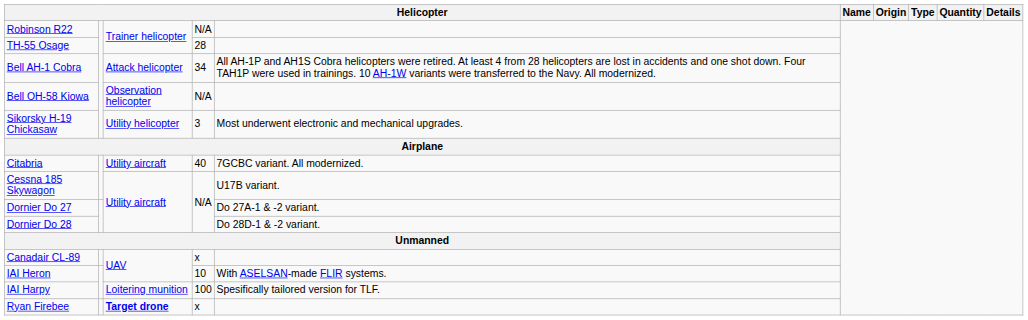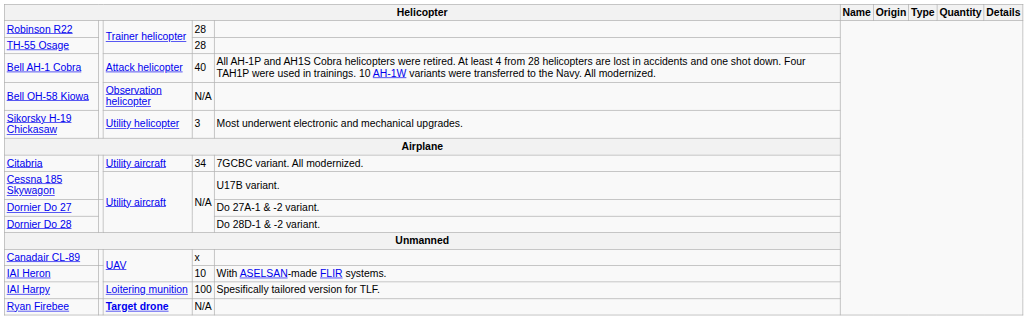Robinson R22 | column 4: N/A -> 28
Bell AH-1 Cobra | column 4: 34 -> 40
Citabria | column 4: 40 -> 34
Ryan Firebee | column 4: x -> N/A
